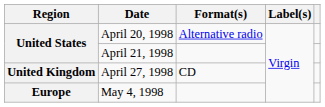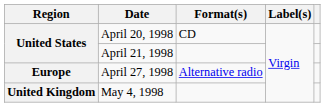April 20, 1998 | Format(s): Alternative radio -> CD
April 27, 1998 | Region: United Kingdom -> Europe
April 27, 1998 | Format(s): CD -> Alternative radio
May 4, 1998 | Region: Europe -> United Kingdom
